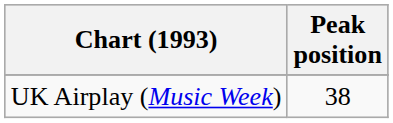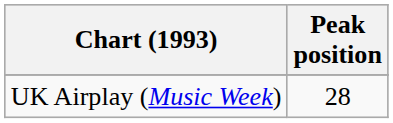UK Airplay (Music Week) | Peak position: 38 -> 28
